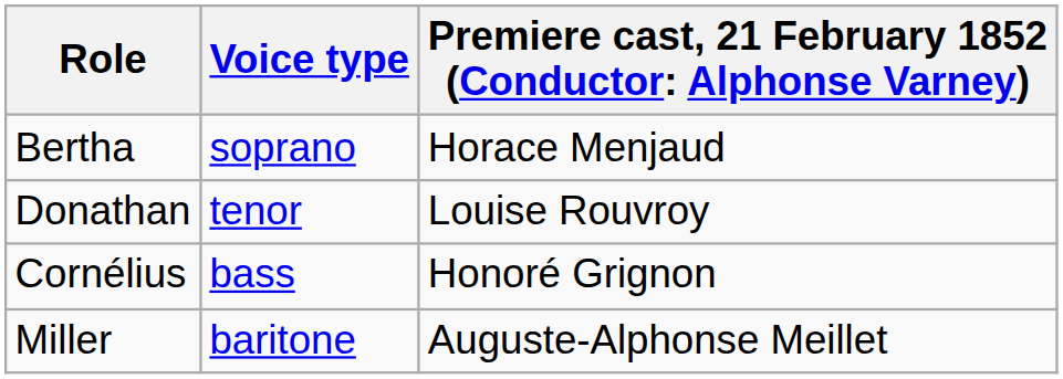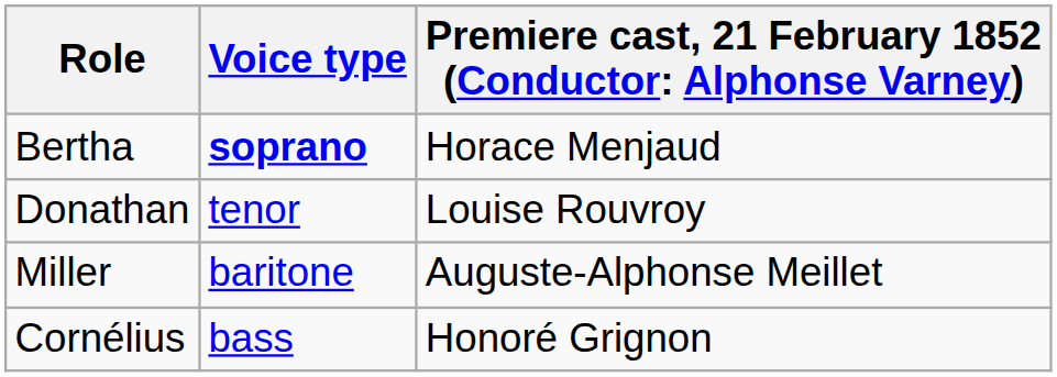Bertha | Voice type: normal -> bold
rows swapped: Miller <-> Cornélius
